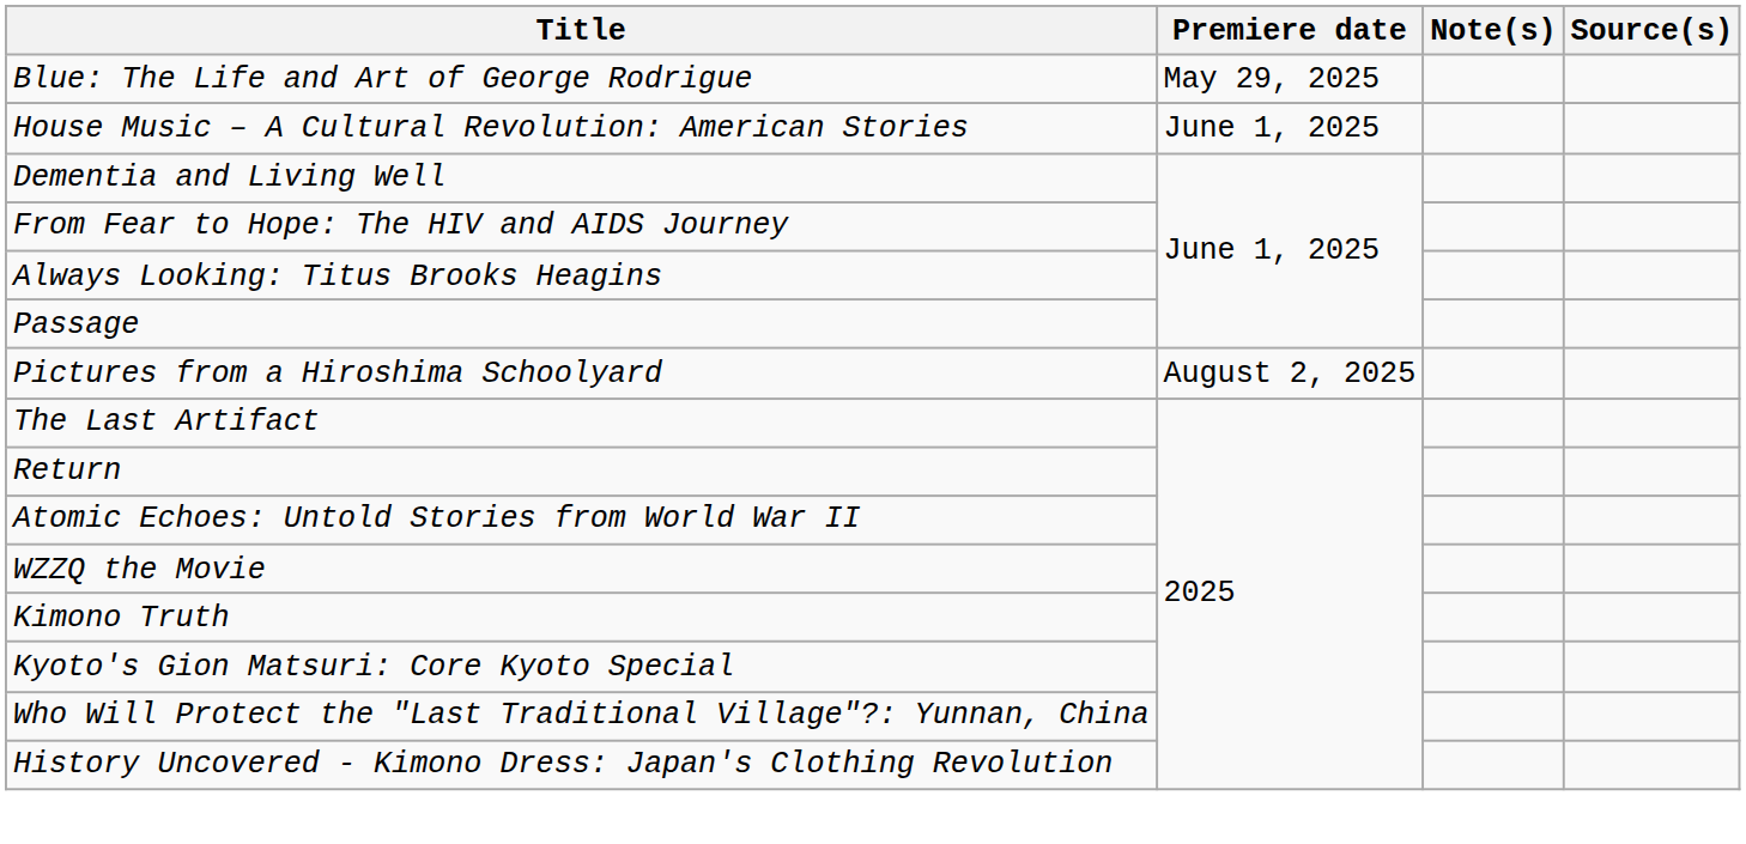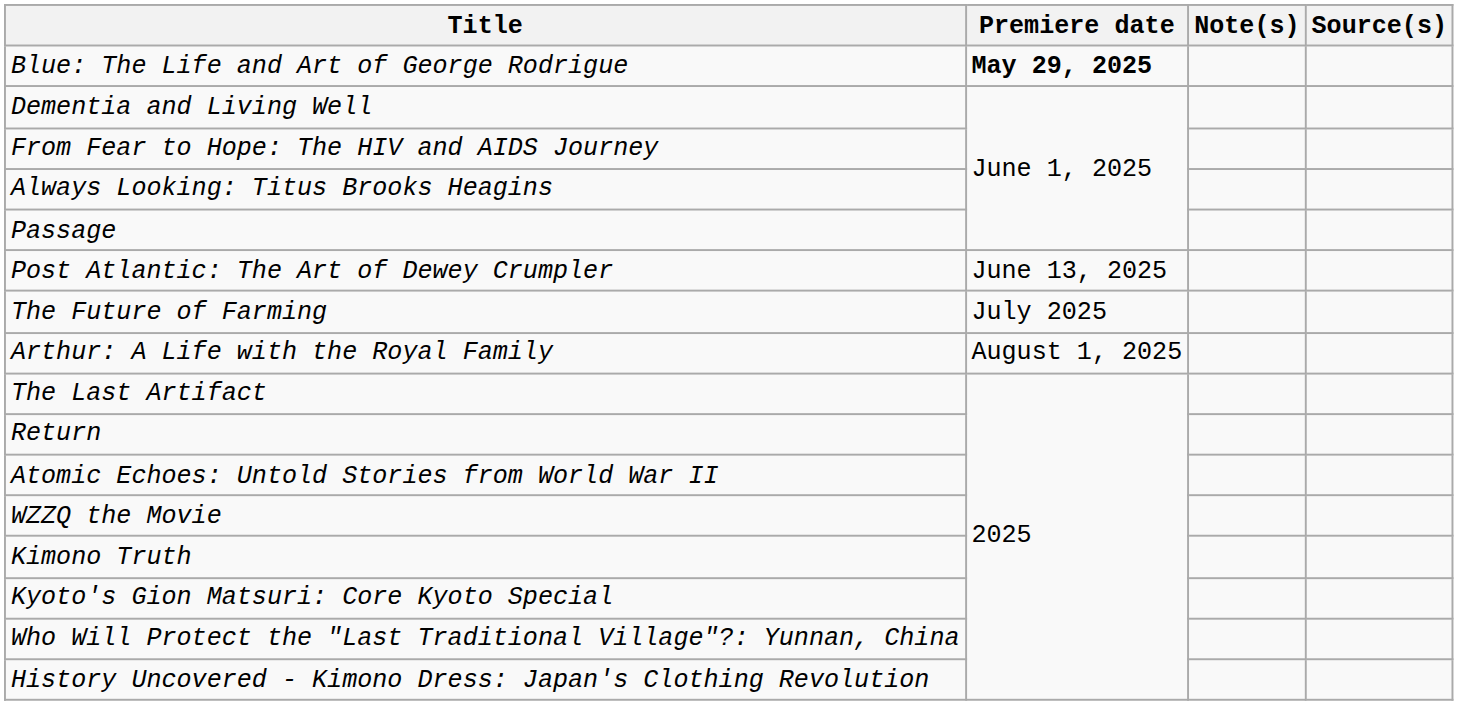Blue: The Life and Art of George Rodrigue | Premiere date: normal -> bold
- row: House Music – A Cultural Revolution: American Stories | June 1, 2025
+ row: Post Atlantic: The Art of Dewey Crumpler | June 13, 2025
+ row: The Future of Farming | July 2025
+ row: Arthur: A Life with the Royal Family | August 1, 2025
- row: Pictures from a Hiroshima Schoolyard | August 2, 2025
